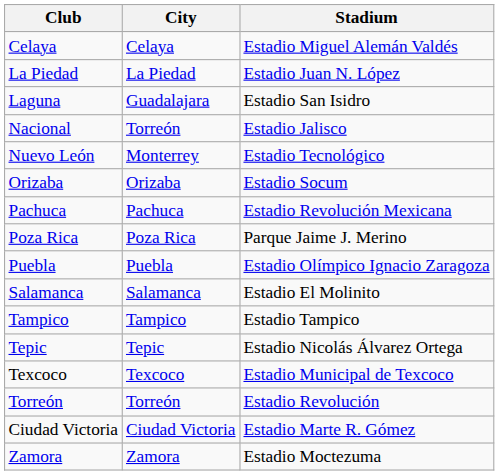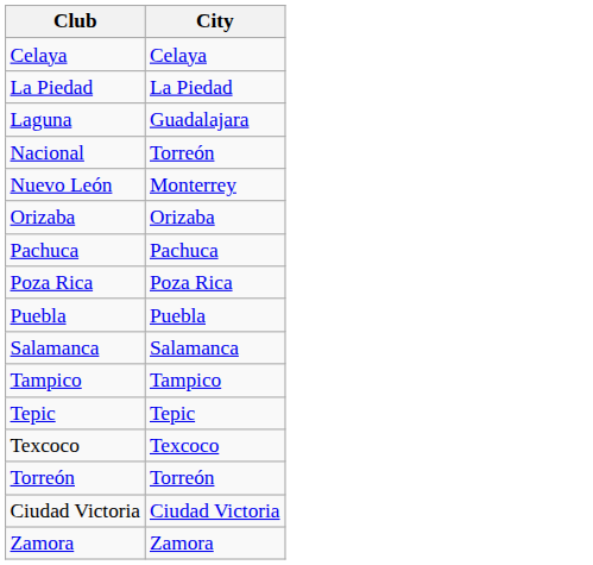- column: Stadium | Estadio Miguel Alemán Valdés | Estadio Juan N. López | Estadio San Isidro | Estadio Jalisco | Estadio Tecnológico | Estadio Socum | Estadio Revolución Mexicana | Parque Jaime J. Merino | Estadio Olímpico Ignacio Zaragoza | Estadio El Molinito | Estadio Tampico | Estadio Nicolás Álvarez Ortega | Estadio Municipal de Texcoco | Estadio Revolución | Estadio Marte R. Gómez | Estadio Moctezuma
